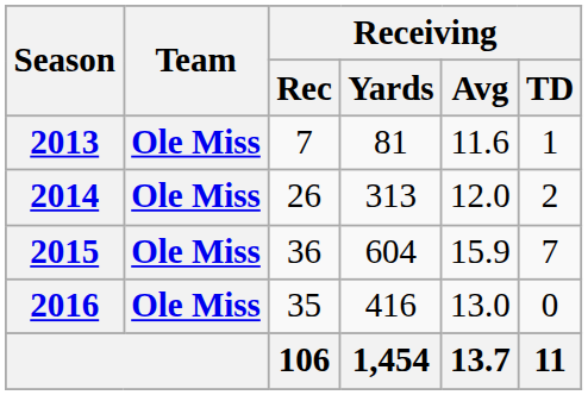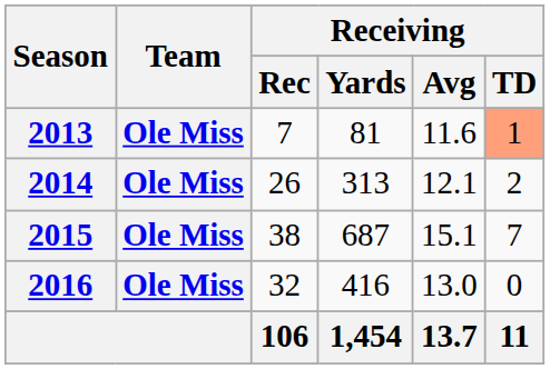2013 | Receiving / TD: no background -> lightsalmon background
2014 | Receiving / Avg: 12.0 -> 12.1
2015 | Receiving / Rec: 36 -> 38
2015 | Receiving / Yards: 604 -> 687
2015 | Receiving / Avg: 15.9 -> 15.1
2016 | Receiving / Rec: 35 -> 32
